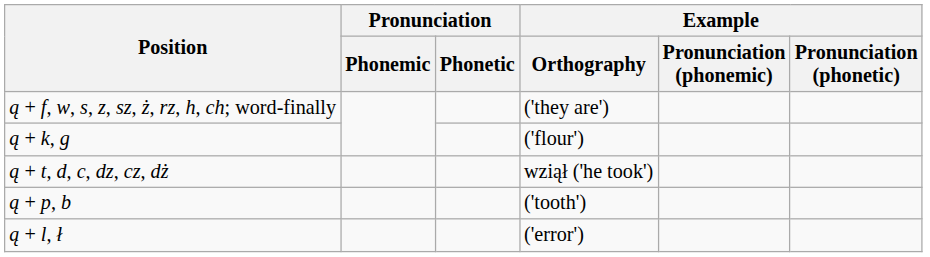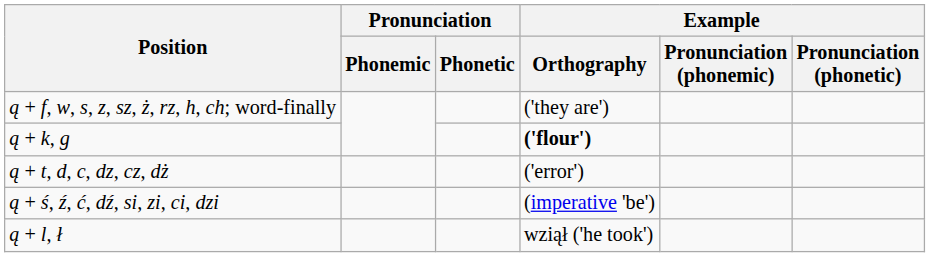ą + k, g | Example / Orthography: normal -> bold
ą + t, d, c, dz, cz, dż | Example / Orthography: wziął ('he took') -> ('error')
- row: ą + p, b | ('tooth')
+ row: ą + ś, ź, ć, dź, si, zi, ci, dzi | (imperative 'be')
ą + l, ł | Example / Orthography: ('error') -> wziął ('he took')
